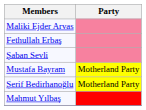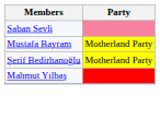- row: Maliki Ejder Arvas
- row: Fethullah Erbaş
